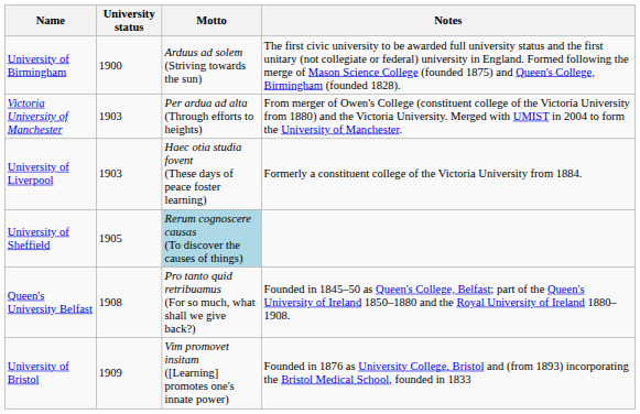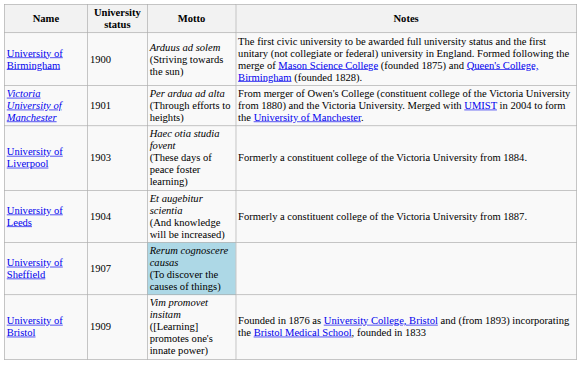Victoria University of Manchester | University status: 1903 -> 1901
+ row: University of Leeds | 1904 | Et augebitur scientia (And knowledge will be increased) | Formerly a constituent college of the Victoria University from 1887.
University of Sheffield | University status: 1905 -> 1907
- row: Queen's University Belfast | 1908 | Pro tanto quid retribuamus (For so much, what shall we give back?) | Founded in 1845–50 as Queen's College, Belfast; part of the Queen's University of Ireland 1850–1880 and the Royal University of Ireland 1880–1908.
